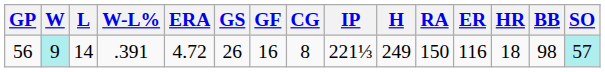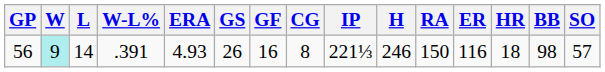56 | ERA: 4.72 -> 4.93
56 | H: 249 -> 246
56 | SO: paleturquoise background -> no background
